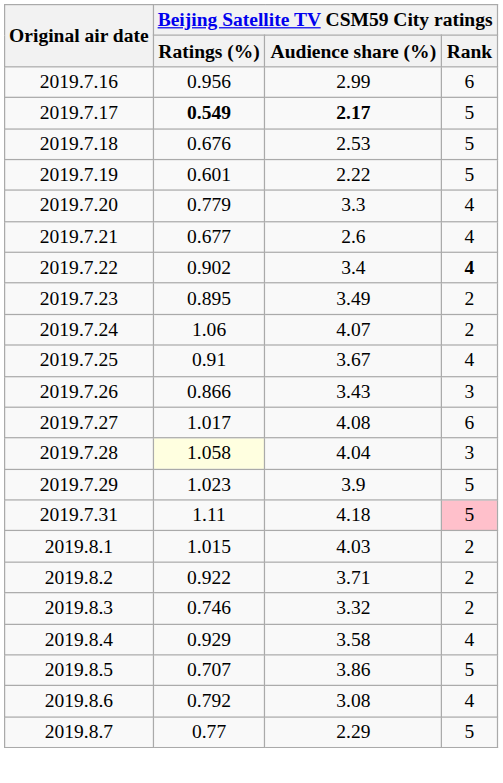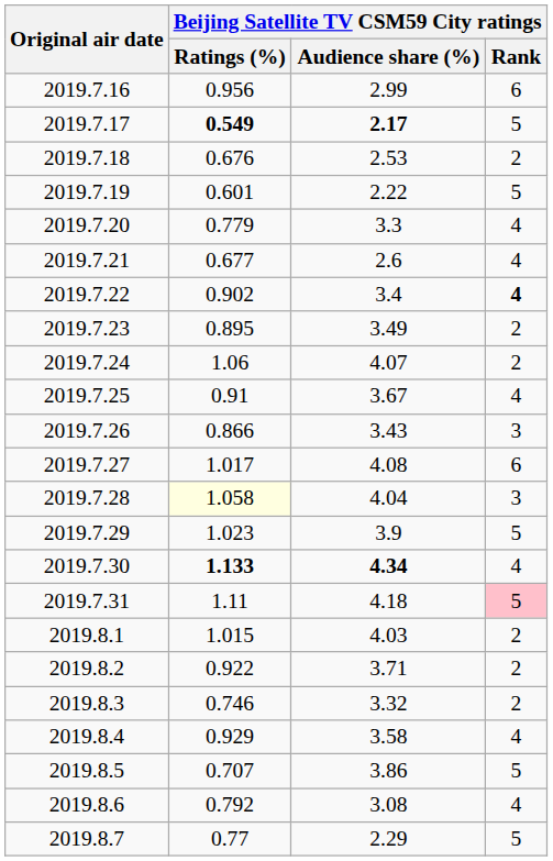2019.7.18 | Beijing Satellite TV CSM59 City ratings / Rank: 5 -> 2
+ row: 2019.7.30 | 1.133 | 4.34 | 4
